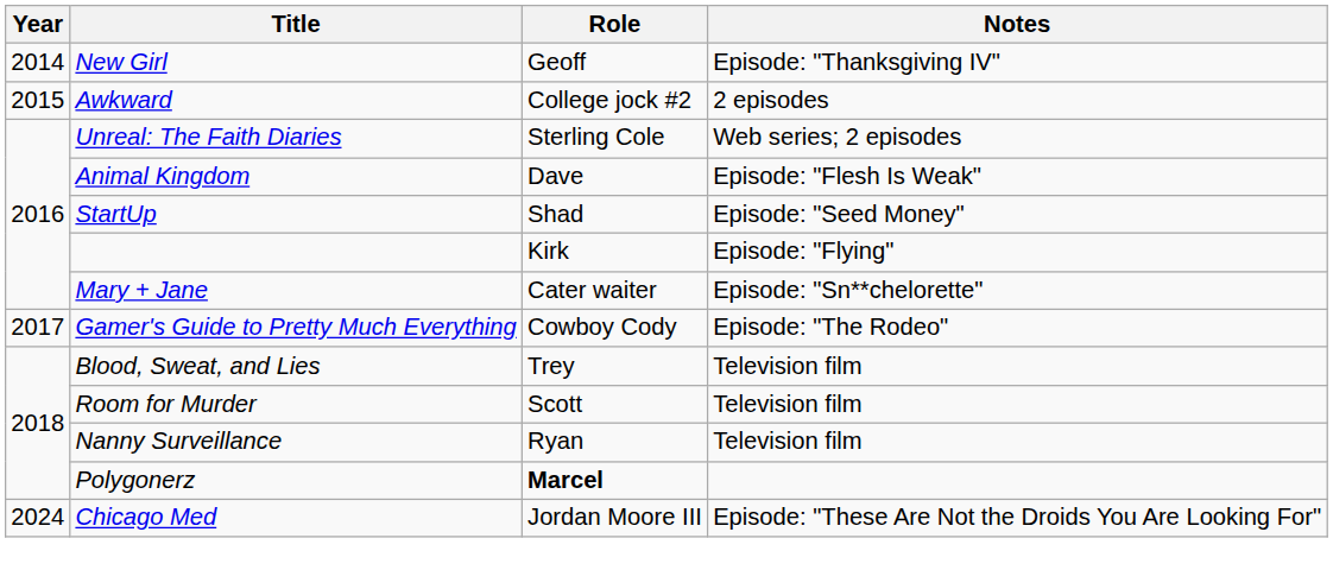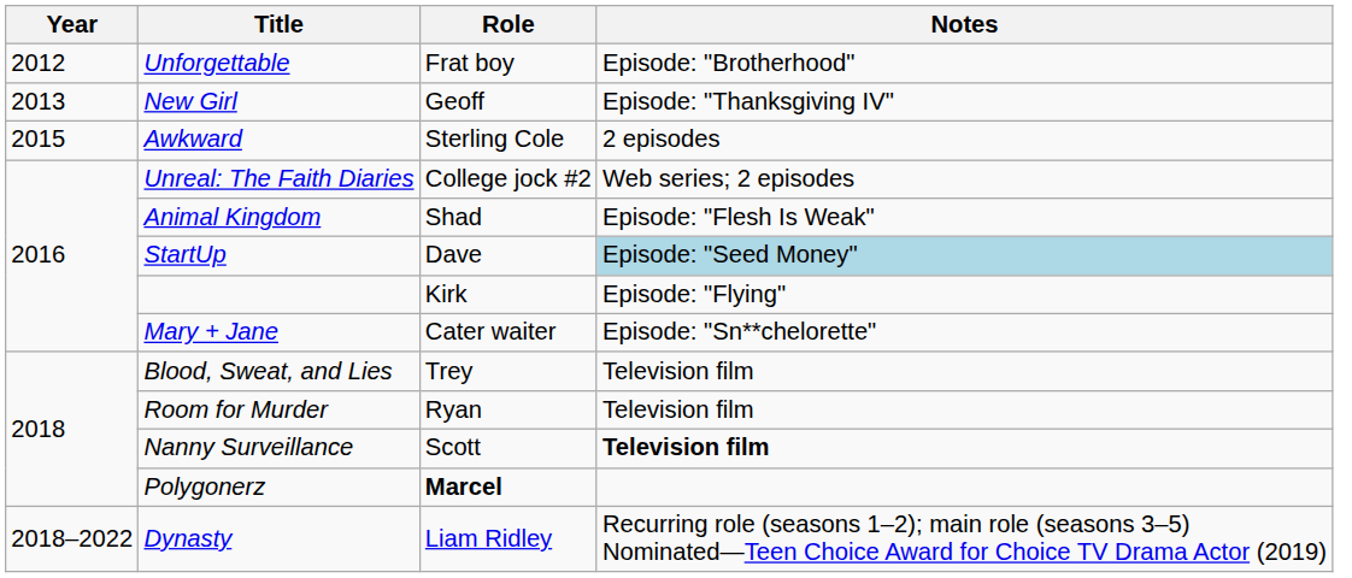+ row: 2012 | Unforgettable | Frat boy | Episode: "Brotherhood"
New Girl | Year: 2014 -> 2013
Awkward | Role: College jock #2 -> Sterling Cole
Unreal: The Faith Diaries | Role: Sterling Cole -> College jock #2
Animal Kingdom | Role: Dave -> Shad
StartUp | Role: Shad -> Dave
StartUp | Notes: no background -> lightblue background
- row: 2017 | Gamer's Guide to Pretty Much Everything | Cowboy Cody | Episode: "The Rodeo"
Room for Murder | Role: Scott -> Ryan
Nanny Surveillance | Role: Ryan -> Scott
Nanny Surveillance | Notes: normal -> bold
+ row: 2018–2022 | Dynasty | Liam Ridley | Recurring role (seasons 1–2); main role (seasons 3–5) Nominated—Teen Choice Award for Choice TV Drama Actor (2019)
- row: 2024 | Chicago Med | Jordan Moore III | Episode: "These Are Not the Droids You Are Looking For"
